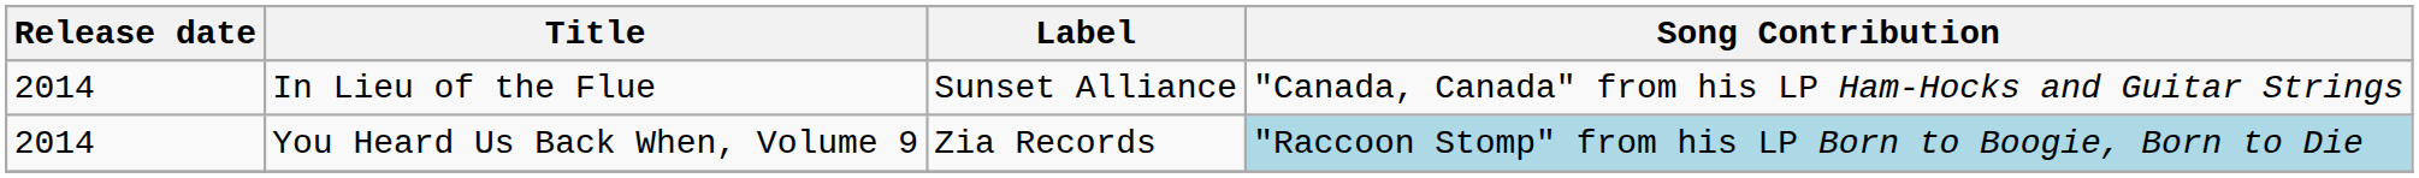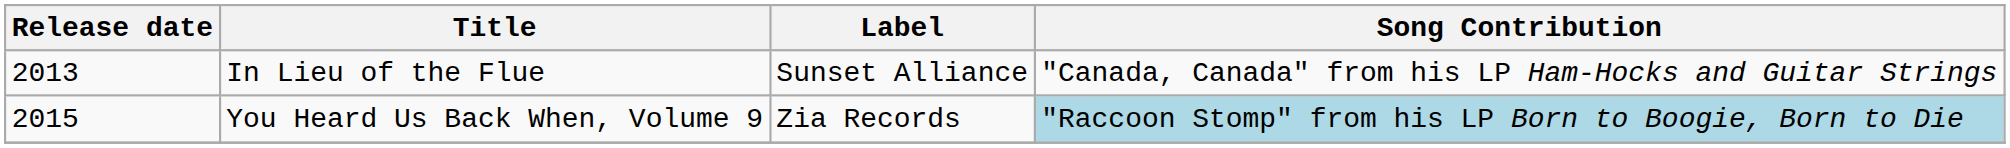In Lieu of the Flue | Release date: 2014 -> 2013
You Heard Us Back When, Volume 9 | Release date: 2014 -> 2015
